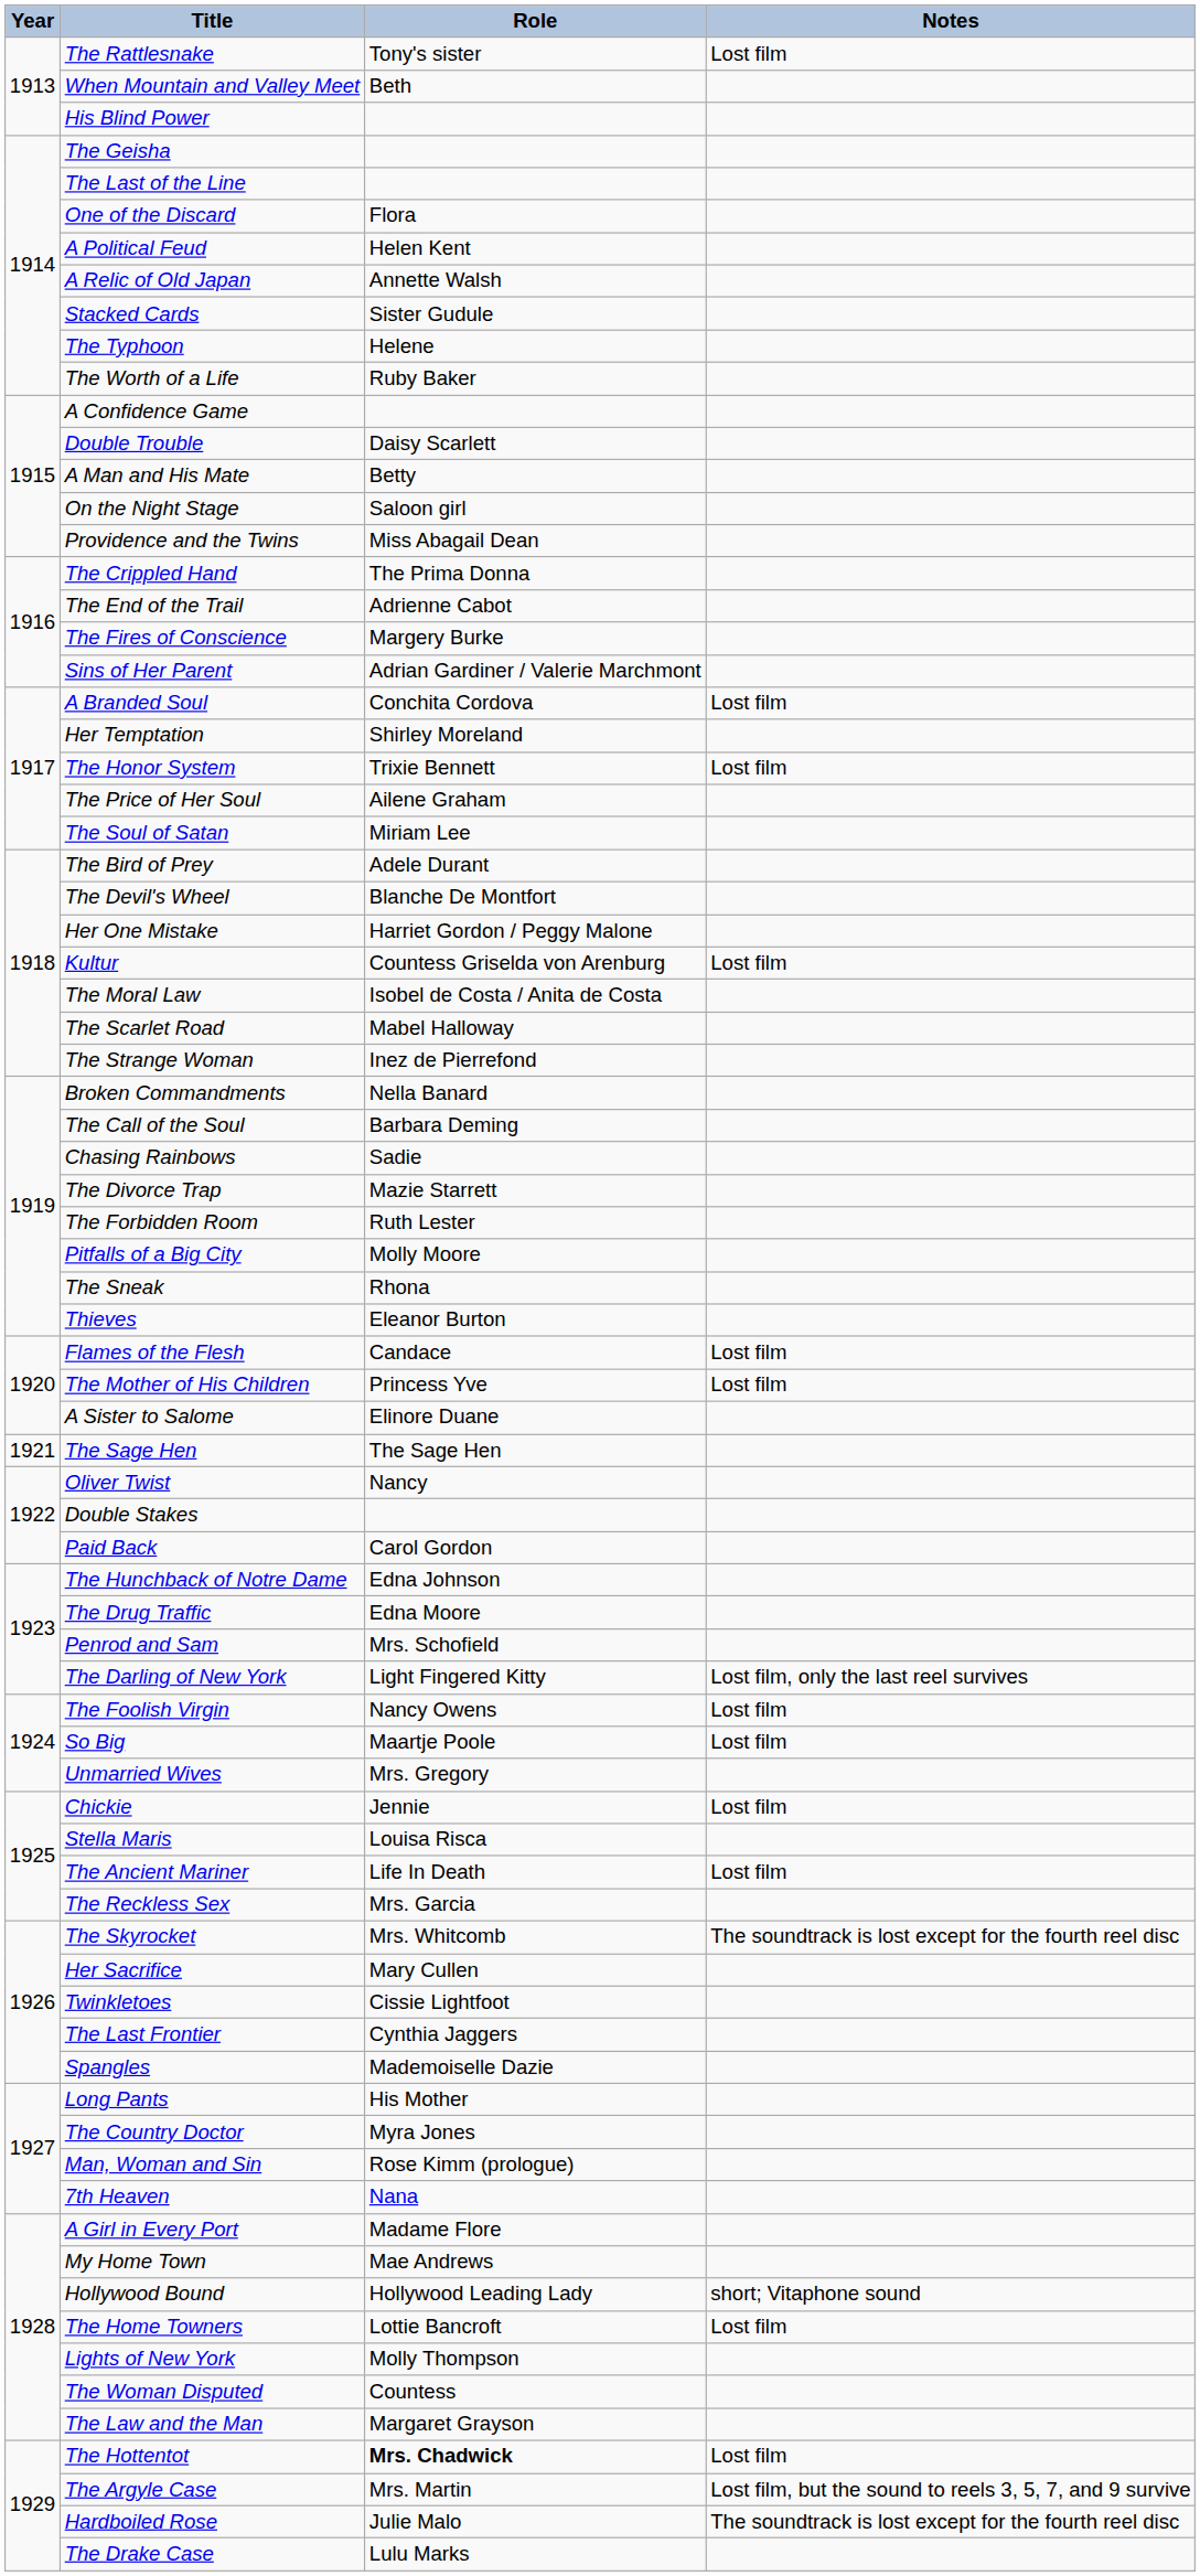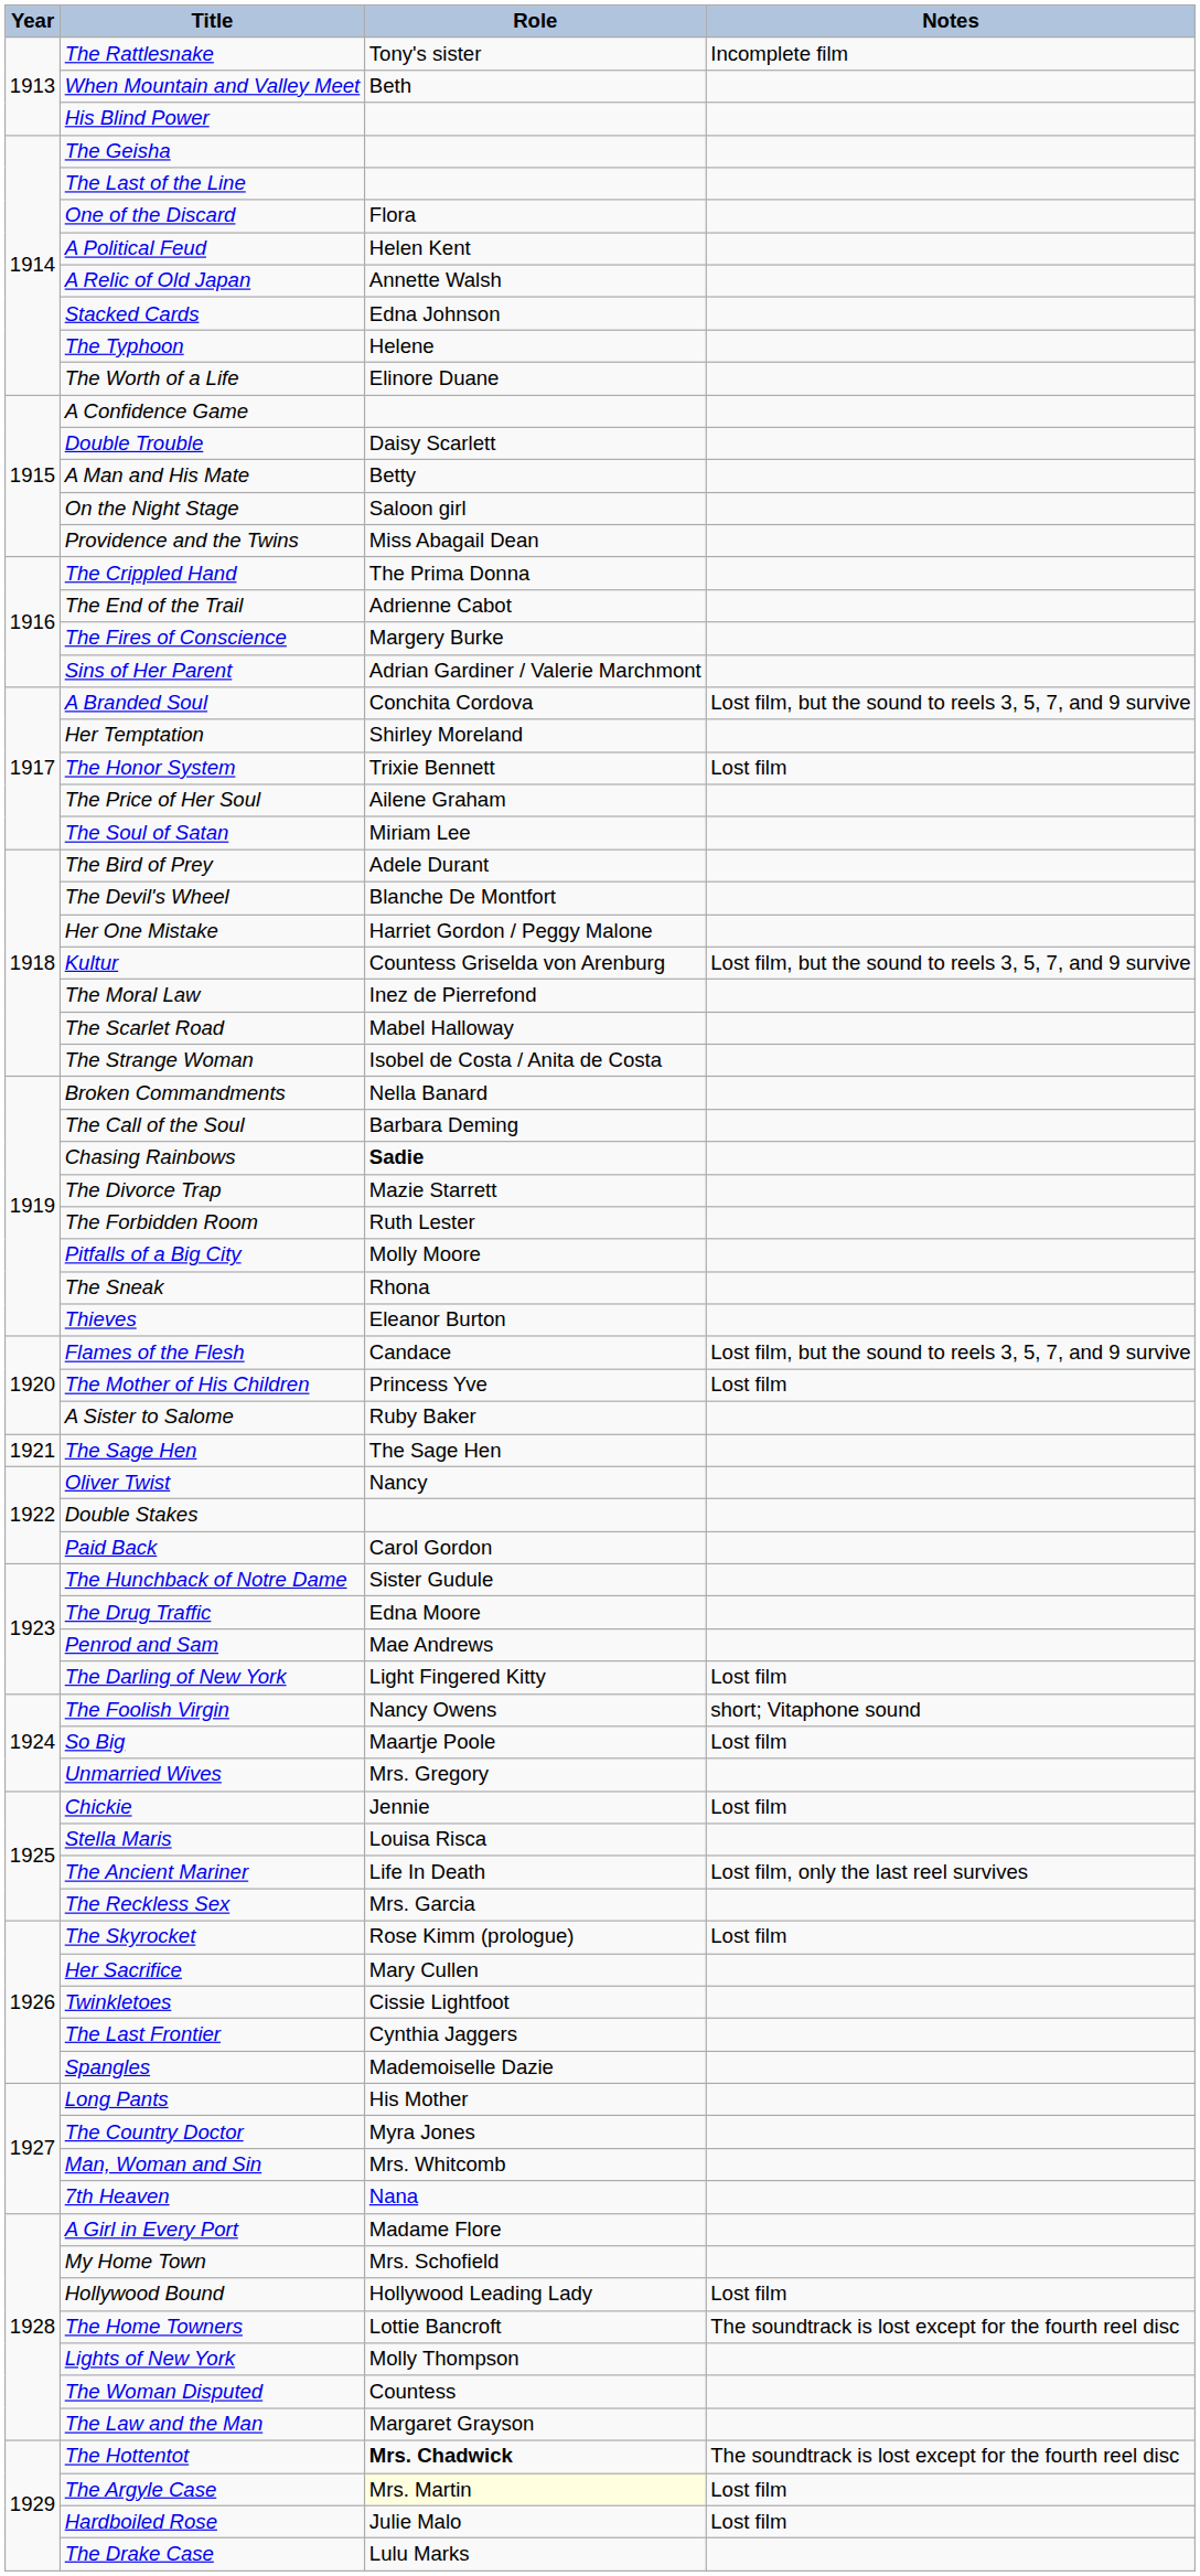The Rattlesnake | Notes: Lost film -> Incomplete film
Stacked Cards | Role: Sister Gudule -> Edna Johnson
The Worth of a Life | Role: Ruby Baker -> Elinore Duane
A Branded Soul | Notes: Lost film -> Lost film, but the sound to reels 3, 5, 7, and 9 survive
Kultur | Notes: Lost film -> Lost film, but the sound to reels 3, 5, 7, and 9 survive
The Moral Law | Role: Isobel de Costa / Anita de Costa -> Inez de Pierrefond
The Strange Woman | Role: Inez de Pierrefond -> Isobel de Costa / Anita de Costa
Chasing Rainbows | Role: normal -> bold
Flames of the Flesh | Notes: Lost film -> Lost film, but the sound to reels 3, 5, 7, and 9 survive
A Sister to Salome | Role: Elinore Duane -> Ruby Baker
The Hunchback of Notre Dame | Role: Edna Johnson -> Sister Gudule
Penrod and Sam | Role: Mrs. Schofield -> Mae Andrews
The Darling of New York | Notes: Lost film, only the last reel survives -> Lost film
The Foolish Virgin | Notes: Lost film -> short; Vitaphone sound
The Ancient Mariner | Notes: Lost film -> Lost film, only the last reel survives
The Skyrocket | Role: Mrs. Whitcomb -> Rose Kimm (prologue)
The Skyrocket | Notes: The soundtrack is lost except for the fourth reel disc -> Lost film
Man, Woman and Sin | Role: Rose Kimm (prologue) -> Mrs. Whitcomb
My Home Town | Role: Mae Andrews -> Mrs. Schofield
Hollywood Bound | Notes: short; Vitaphone sound -> Lost film
The Home Towners | Notes: Lost film -> The soundtrack is lost except for the fourth reel disc
The Hottentot | Notes: Lost film -> The soundtrack is lost except for the fourth reel disc
The Argyle Case | Role: no background -> lightyellow background
The Argyle Case | Notes: Lost film, but the sound to reels 3, 5, 7, and 9 survive -> Lost film
Hardboiled Rose | Notes: The soundtrack is lost except for the fourth reel disc -> Lost film
